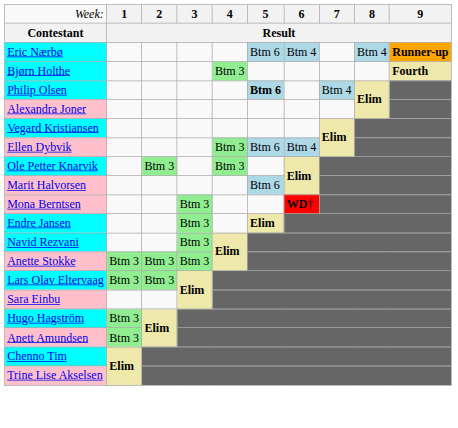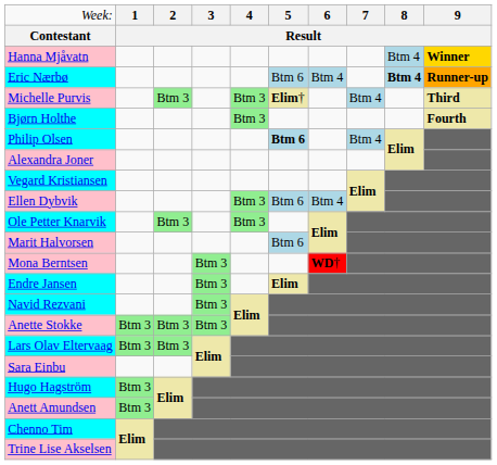+ row: Hanna Mjåvatn | Btm 4 | Winner
Eric Nærbø | column 9: normal -> bold
+ row: Michelle Purvis | Btm 3 | Btm 3 | Elim† | Btm 4 | Third
